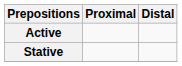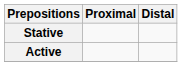rows swapped: Stative <-> Active
